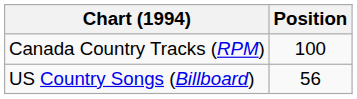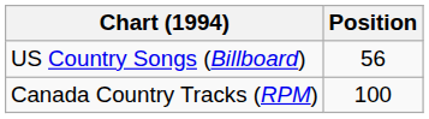rows swapped: Canada Country Tracks (RPM) <-> US Country Songs (Billboard)
